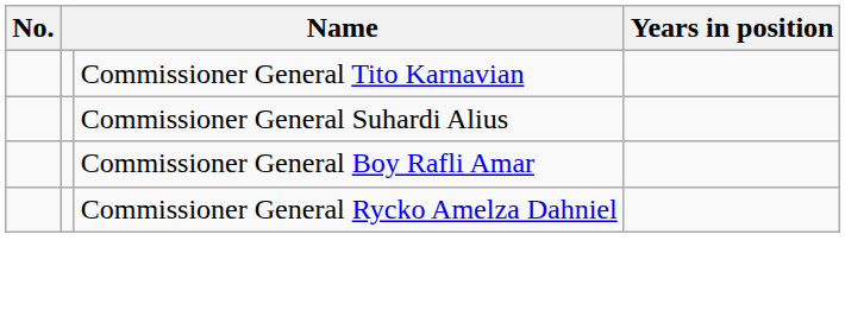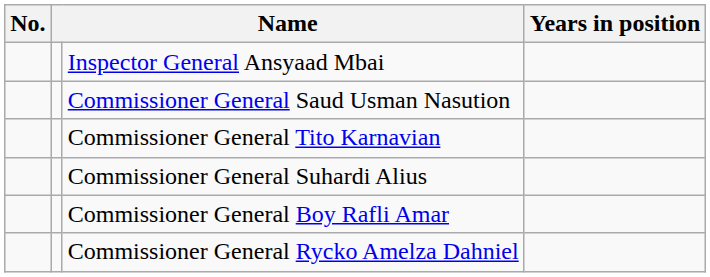+ row: Inspector General Ansyaad Mbai
+ row: Commissioner General Saud Usman Nasution
